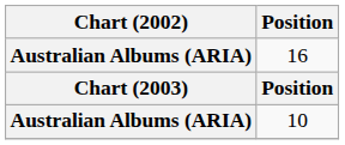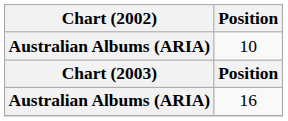rows swapped: 10 <-> 16
